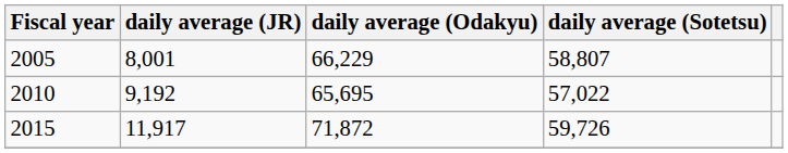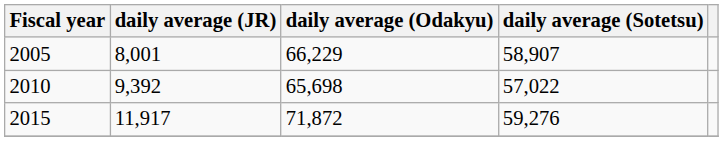2005 | daily average (Sotetsu): 58,807 -> 58,907
2010 | daily average (JR): 9,192 -> 9,392
2010 | daily average (Odakyu): 65,695 -> 65,698
2015 | daily average (Sotetsu): 59,726 -> 59,276
